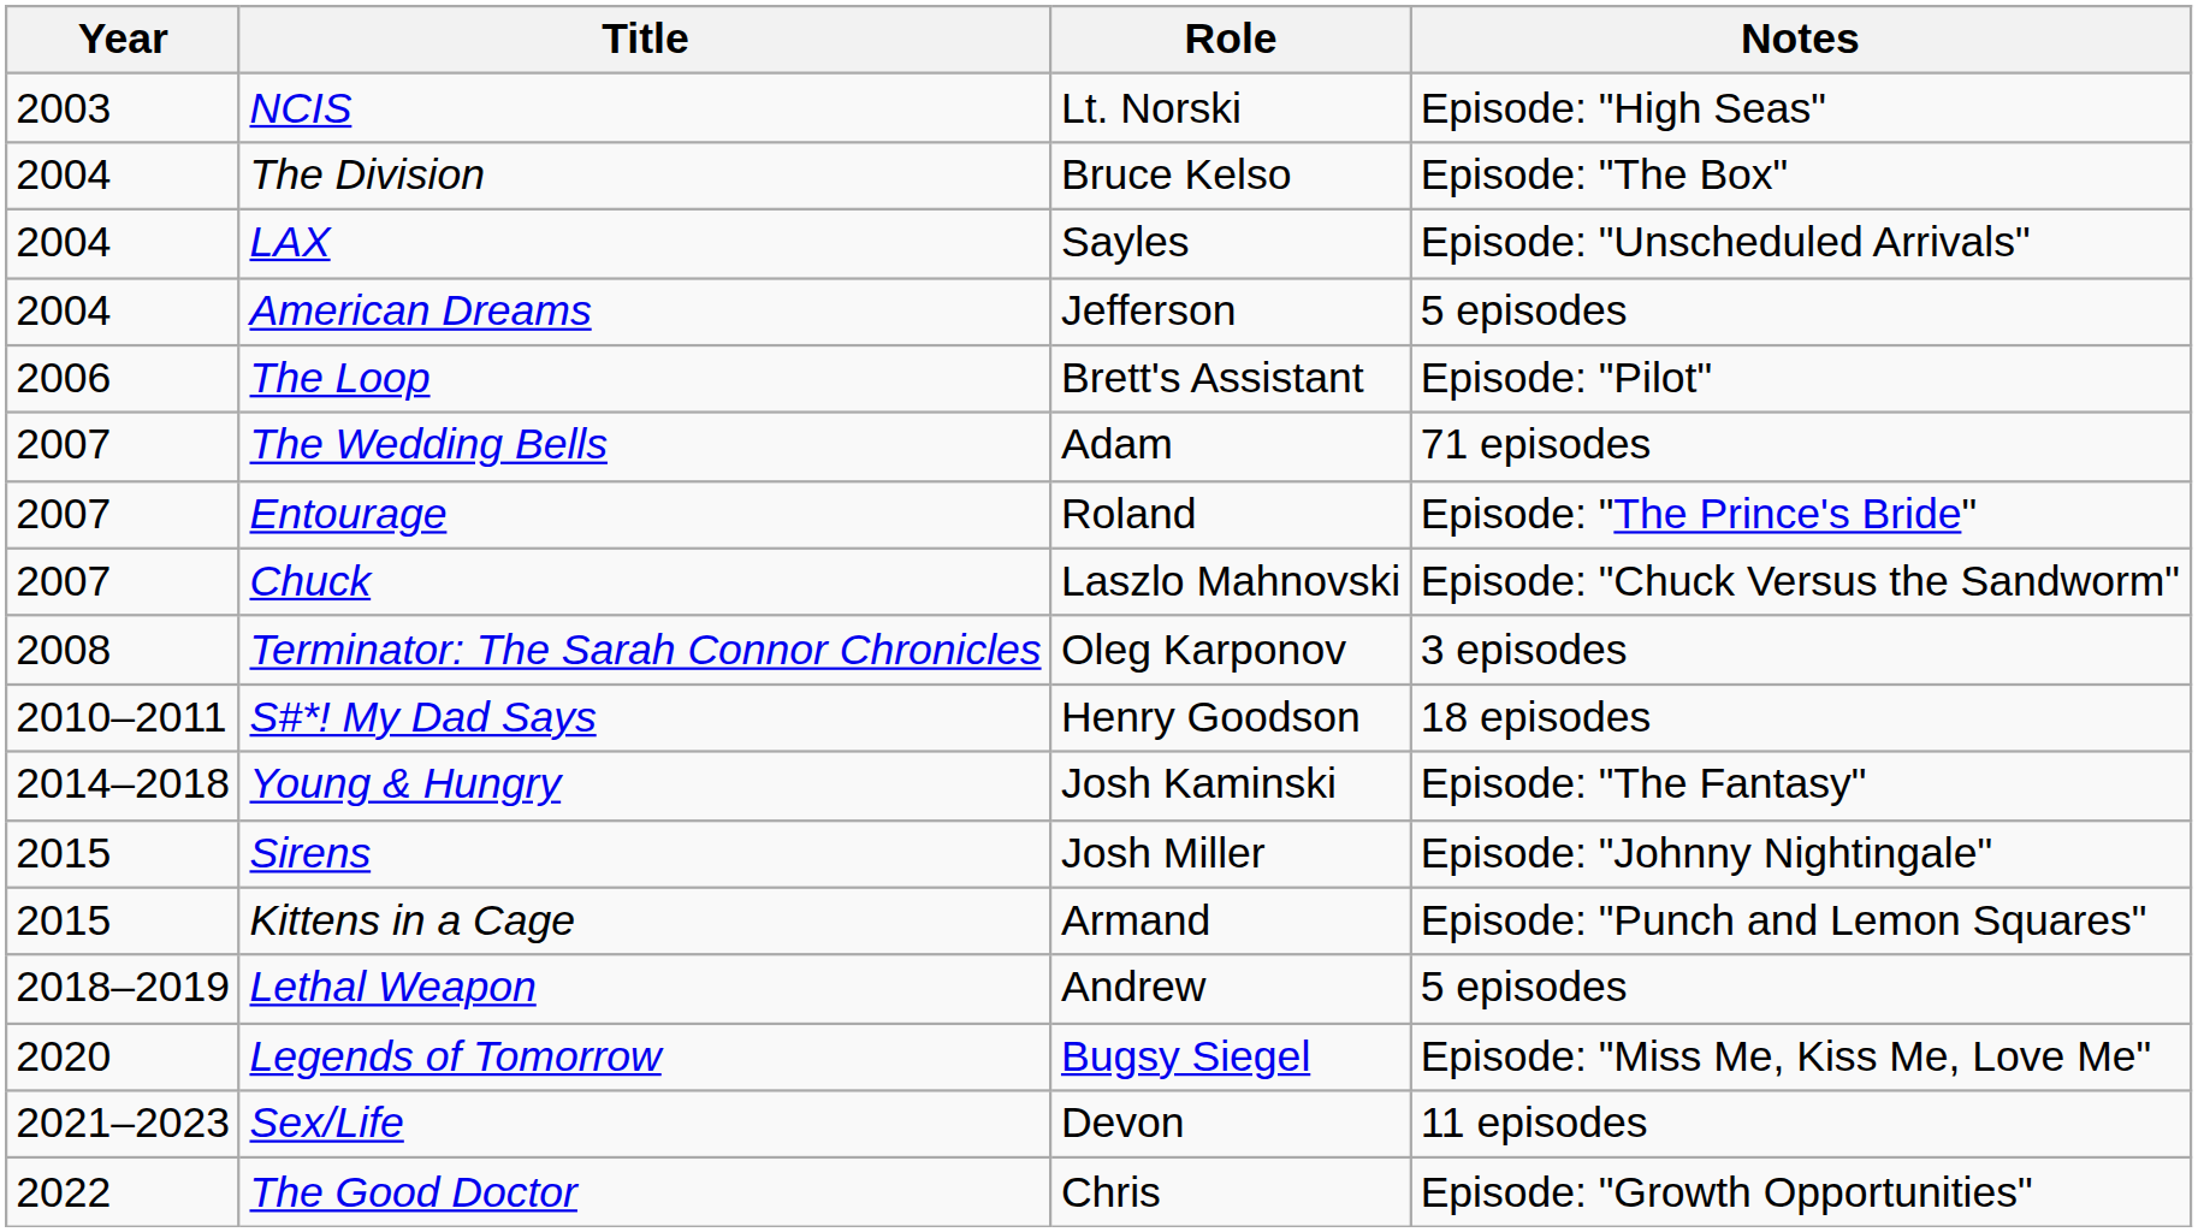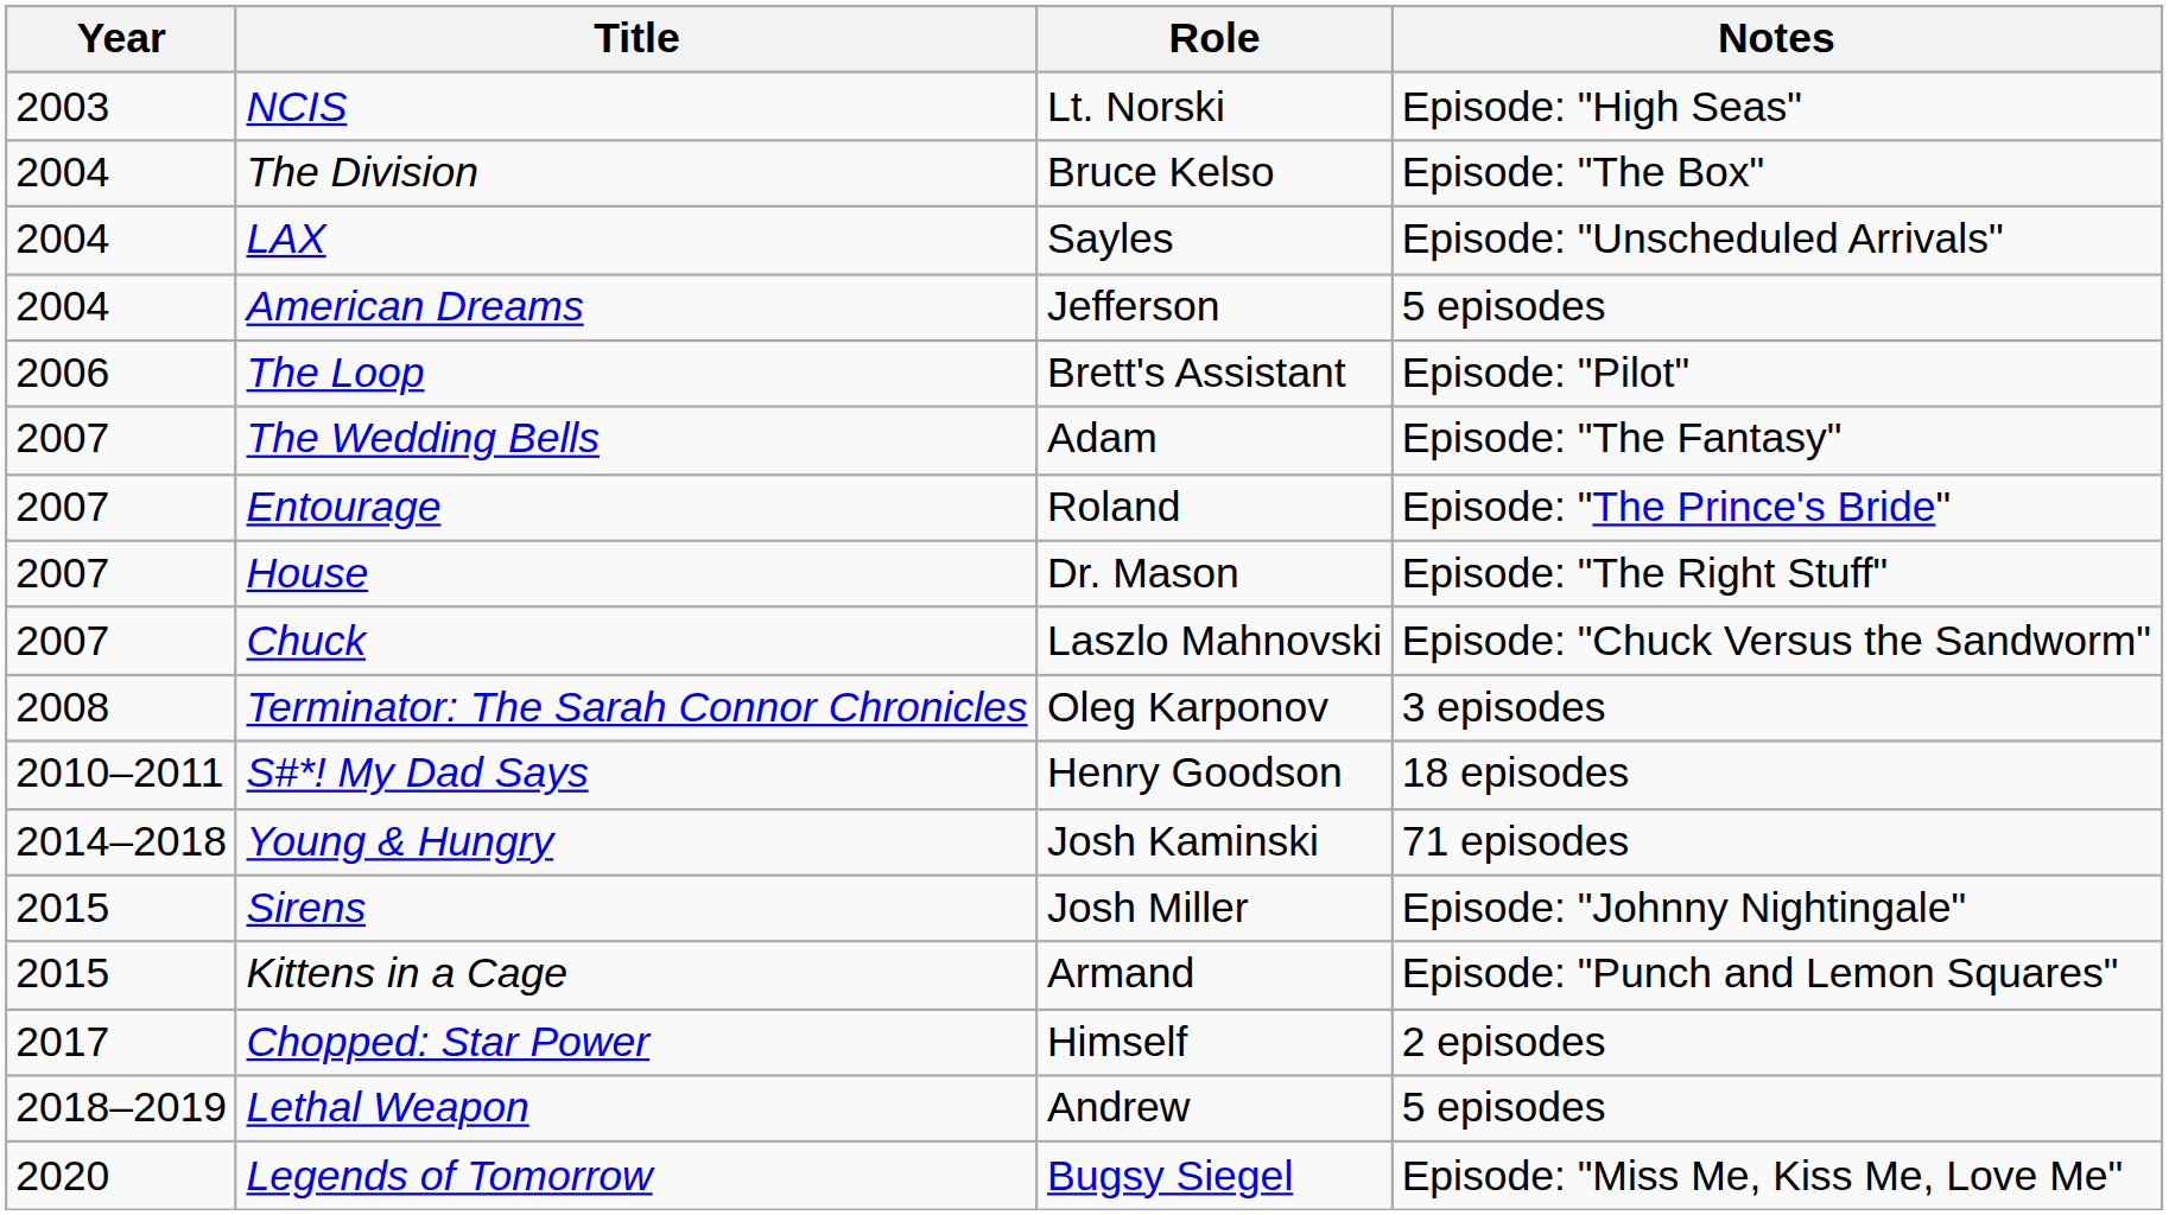The Wedding Bells | Notes: 71 episodes -> Episode: "The Fantasy"
+ row: 2007 | House | Dr. Mason | Episode: "The Right Stuff"
Young & Hungry | Notes: Episode: "The Fantasy" -> 71 episodes
+ row: 2017 | Chopped: Star Power | Himself | 2 episodes
- row: 2021–2023 | Sex/Life | Devon | 11 episodes
- row: 2022 | The Good Doctor | Chris | Episode: "Growth Opportunities"
